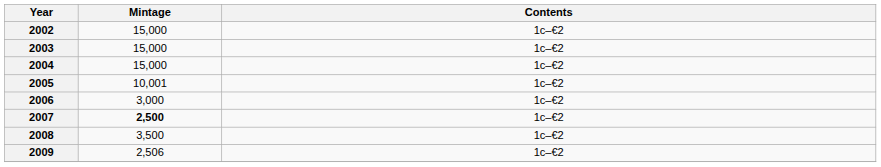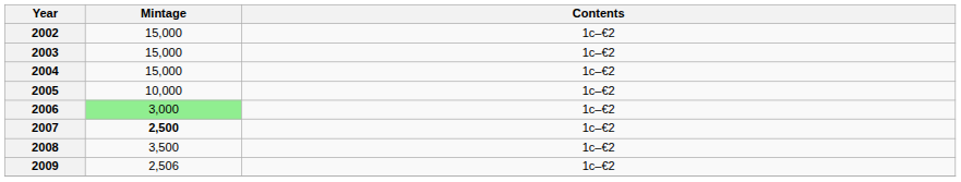2005 | Mintage: 10,001 -> 10,000
2006 | Mintage: no background -> lightgreen background
